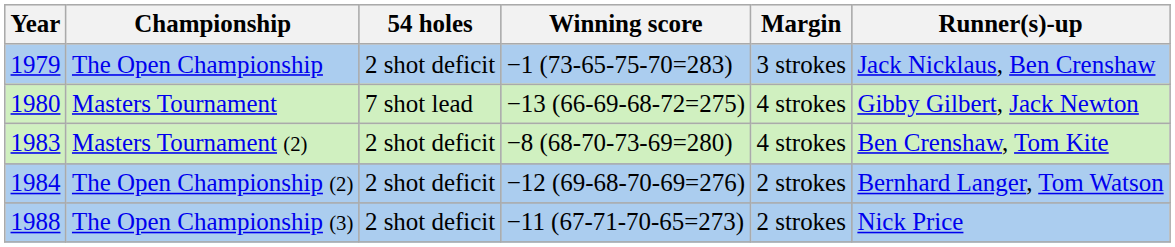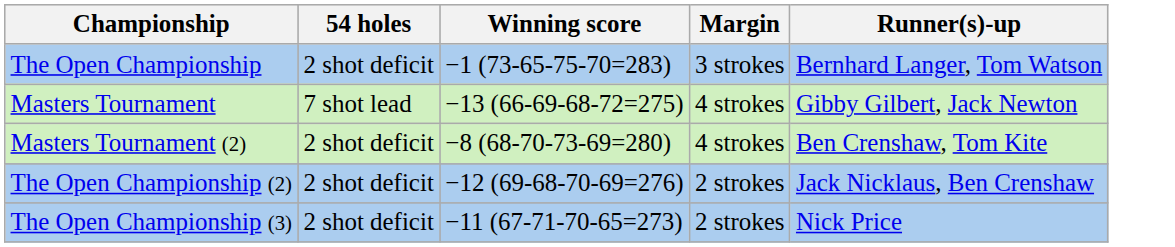- column: Year | 1979 | 1980 | 1983 | 1984 | 1988
The Open Championship | Runner(s)-up: Jack Nicklaus, Ben Crenshaw -> Bernhard Langer, Tom Watson
The Open Championship (2) | Runner(s)-up: Bernhard Langer, Tom Watson -> Jack Nicklaus, Ben Crenshaw
